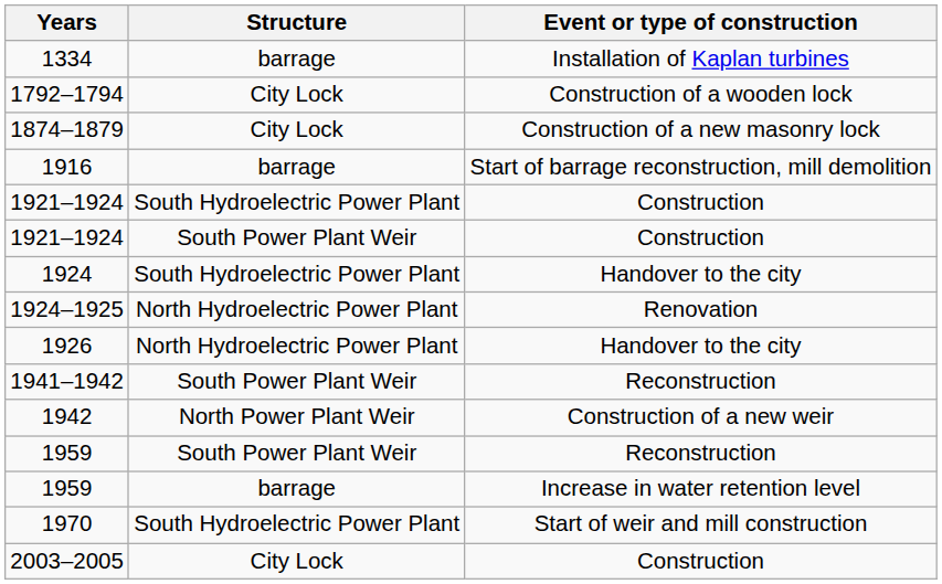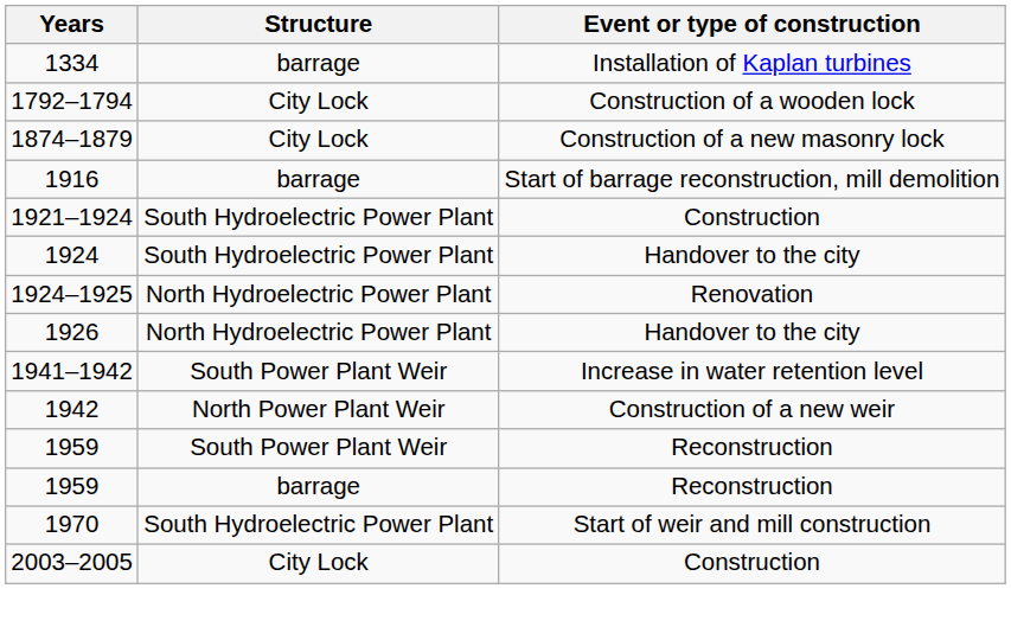- row: 1921–1924 | South Power Plant Weir | Construction
1941–1942 | Event or type of construction: Reconstruction -> Increase in water retention level
1959 / barrage | Event or type of construction: Increase in water retention level -> Reconstruction
